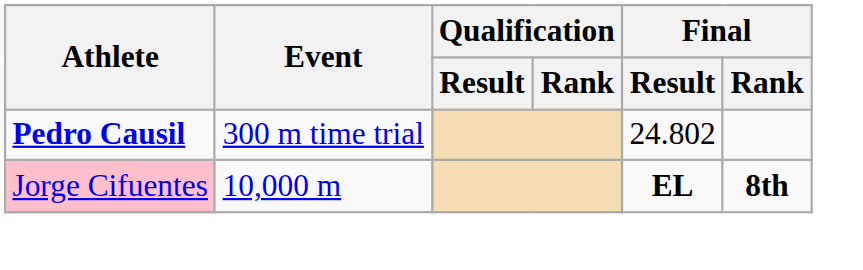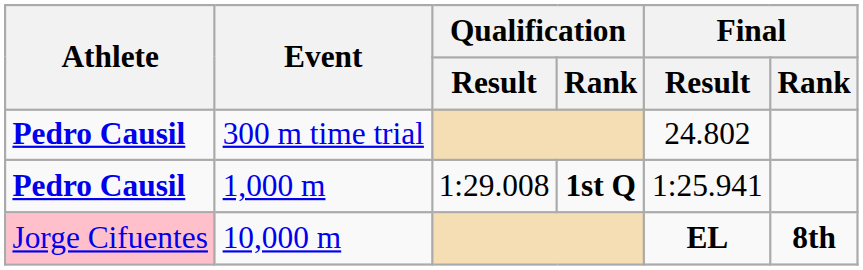+ row: Pedro Causil | 1,000 m | 1:29.008 | 1st Q | 1:25.941
